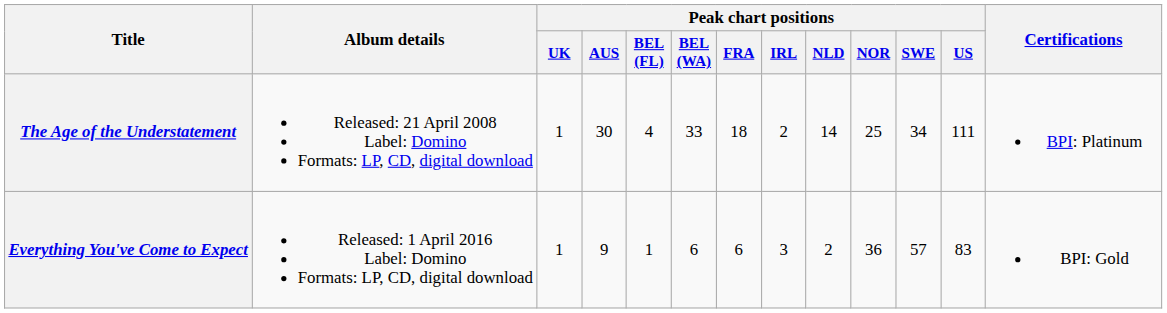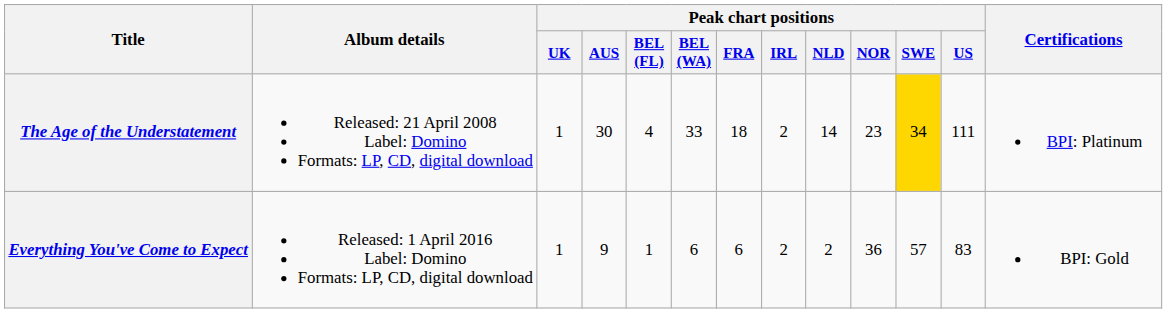The Age of the Understatement | Peak chart positions / NOR: 25 -> 23
The Age of the Understatement | Peak chart positions / SWE: no background -> gold background
Everything You've Come to Expect | Peak chart positions / IRL: 3 -> 2
